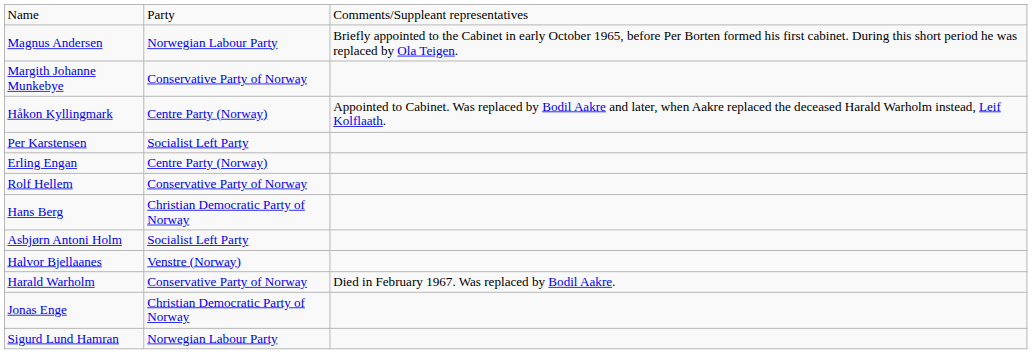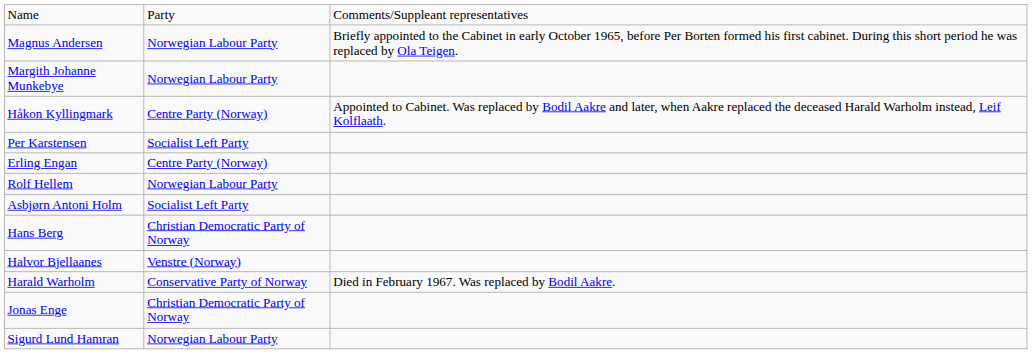Margith Johanne Munkebye | column 2: Conservative Party of Norway -> Norwegian Labour Party
Rolf Hellem | column 2: Conservative Party of Norway -> Norwegian Labour Party
rows swapped: Hans Berg <-> Asbjørn Antoni Holm
